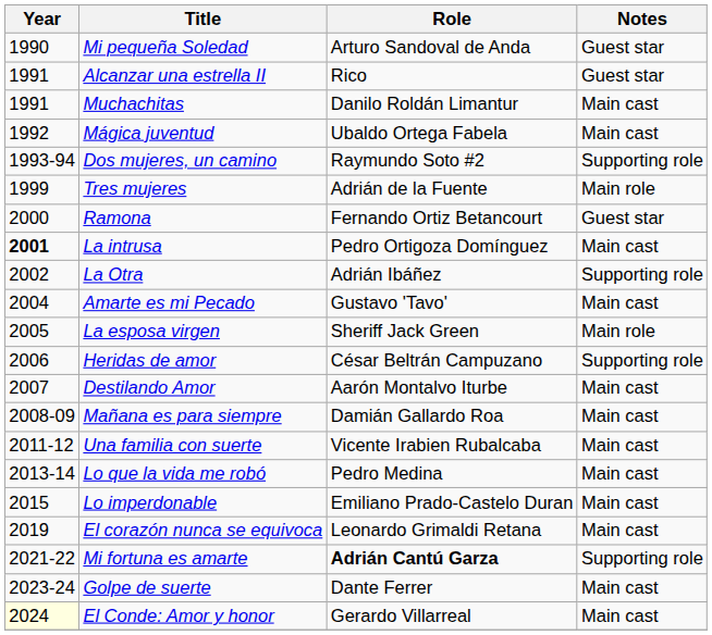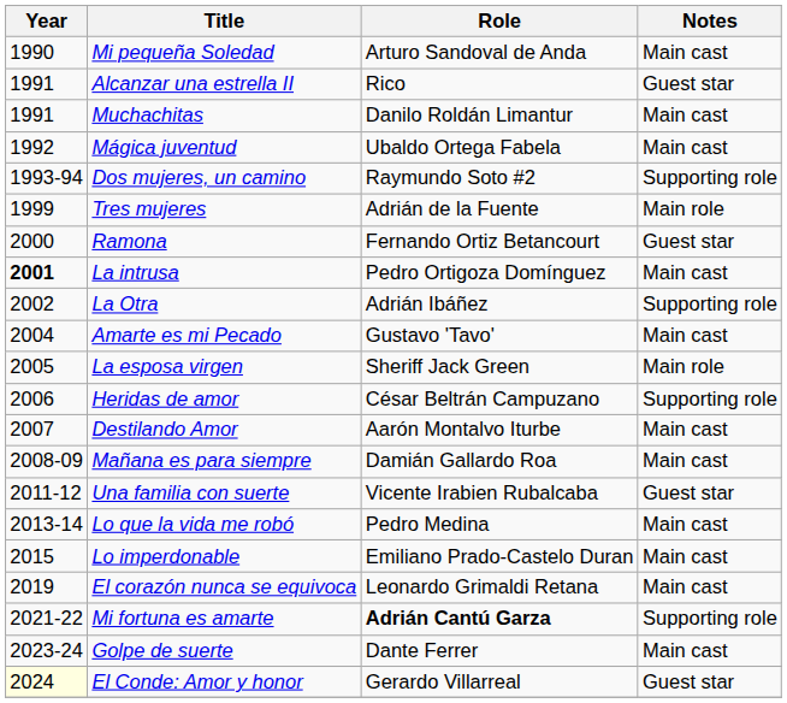Mi pequeña Soledad | Notes: Guest star -> Main cast
Una familia con suerte | Notes: Main cast -> Guest star
El Conde: Amor y honor | Notes: Main cast -> Guest star
